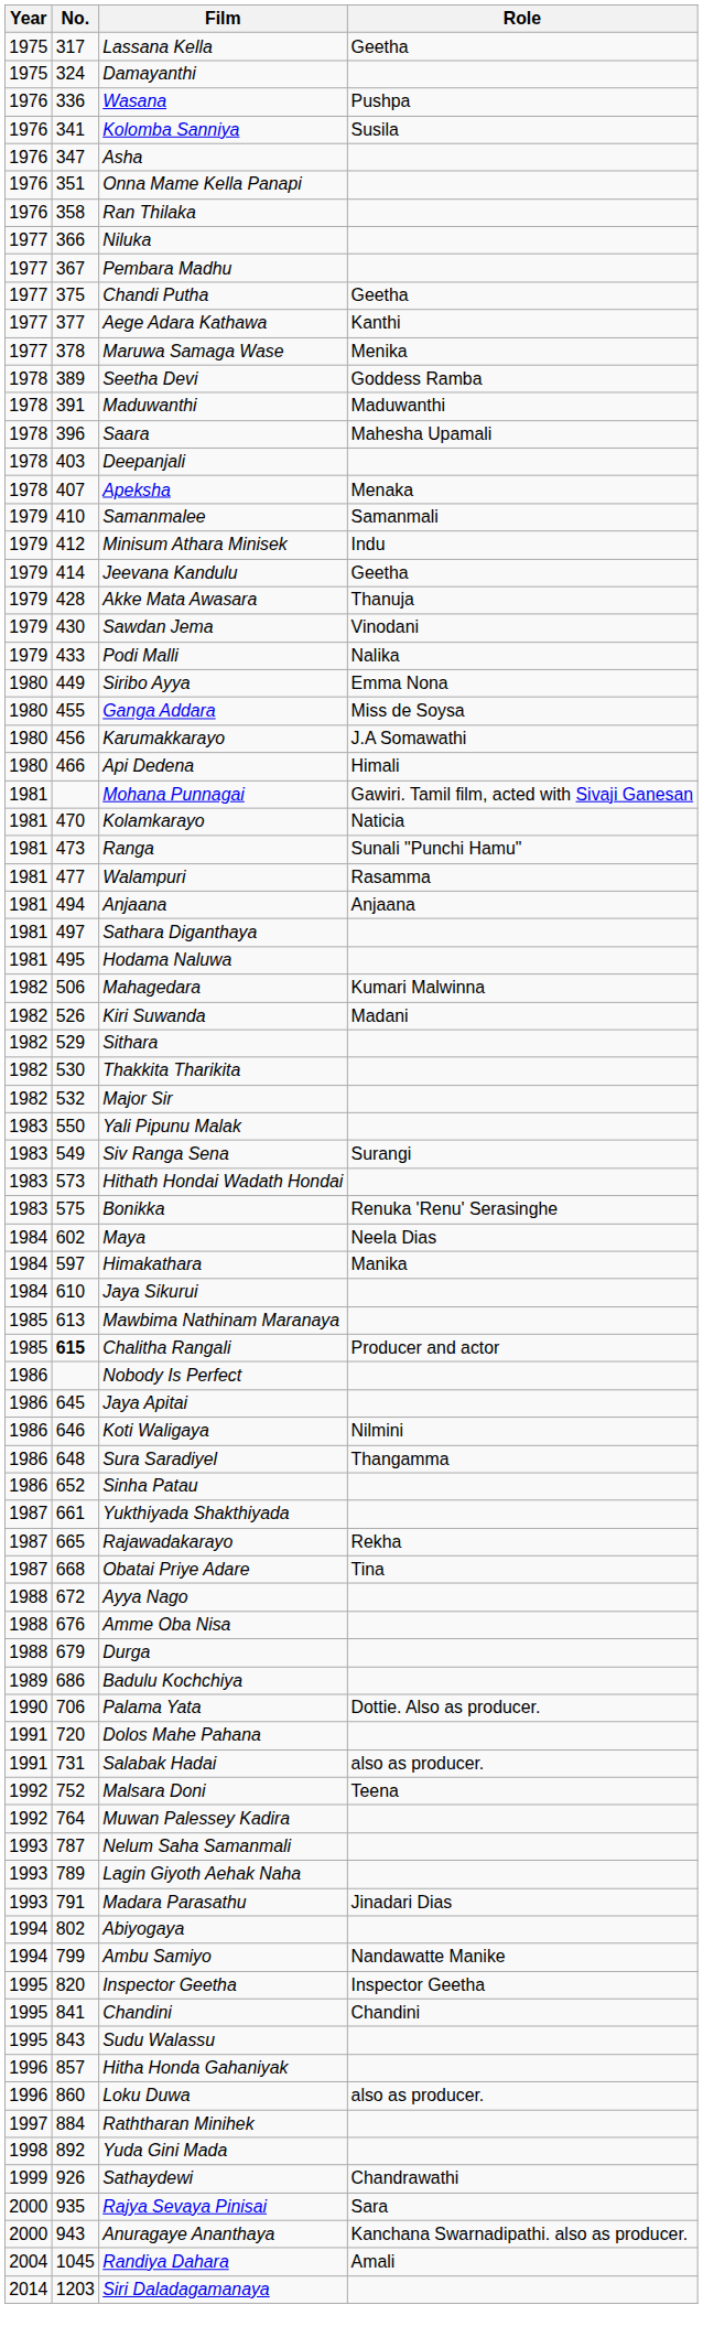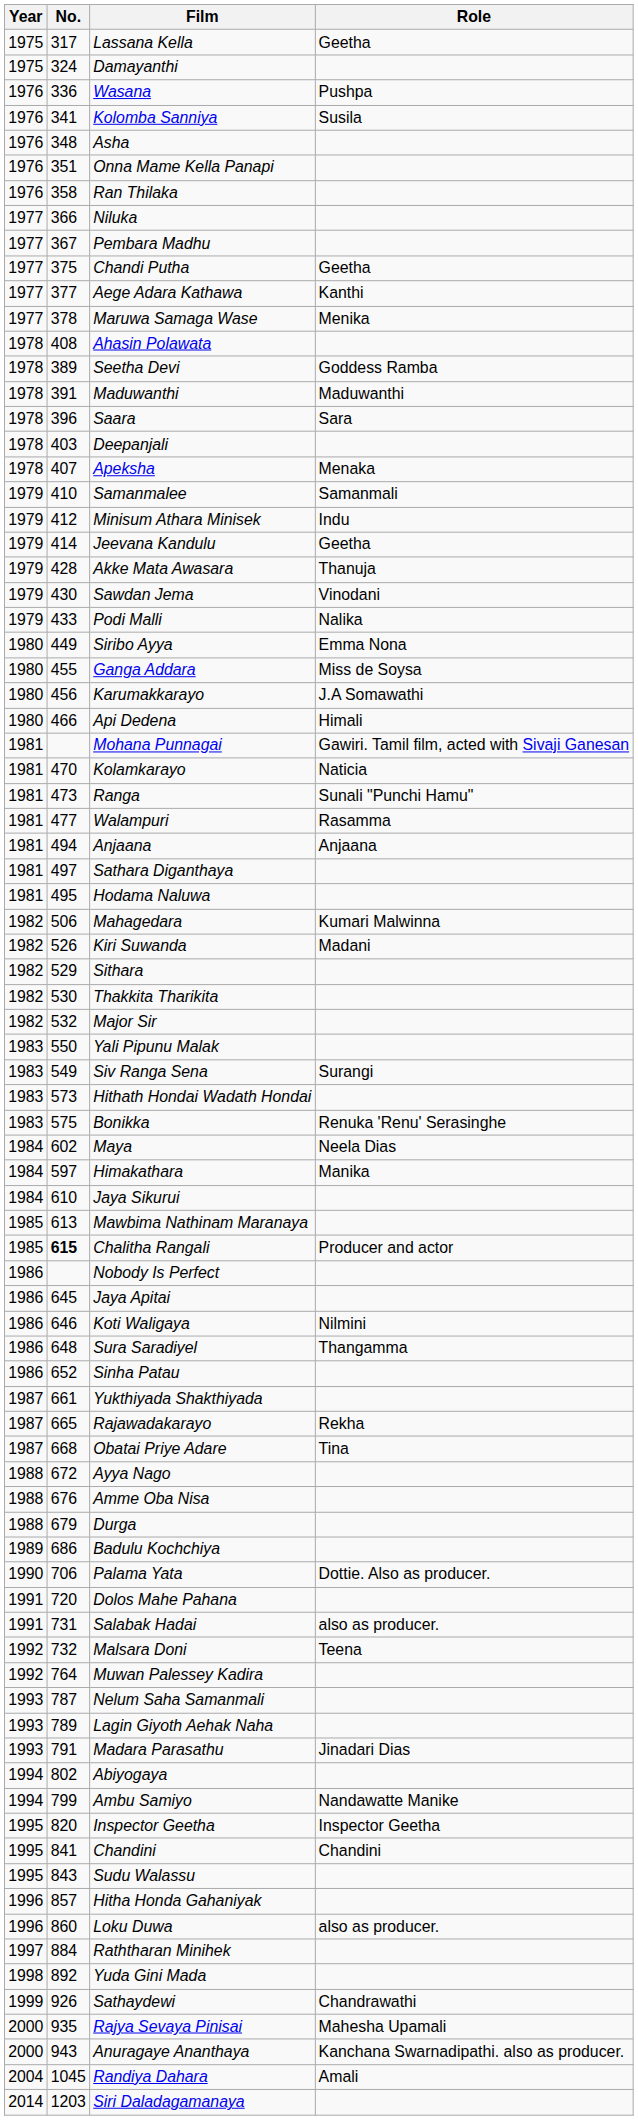Asha | No.: 347 -> 348
+ row: 1978 | 408 | Ahasin Polawata
Saara | Role: Mahesha Upamali -> Sara
Malsara Doni | No.: 752 -> 732
Rajya Sevaya Pinisai | Role: Sara -> Mahesha Upamali
